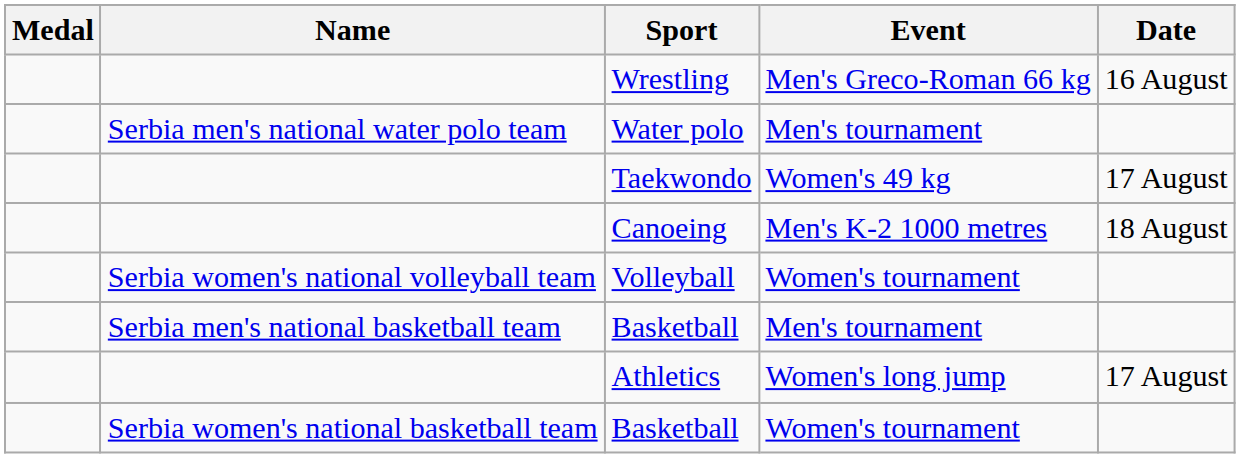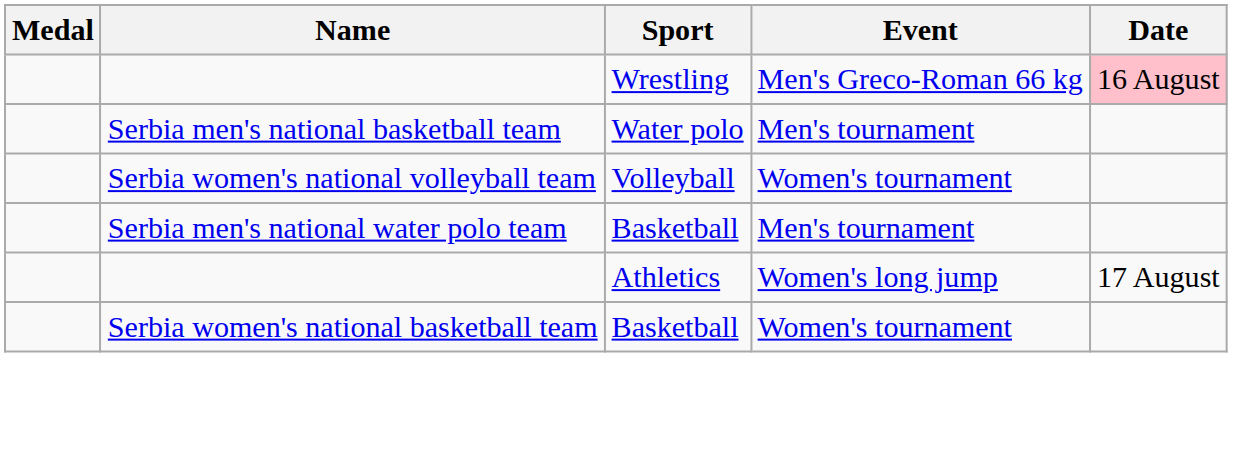Wrestling | Date: no background -> pink background
Water polo | Name: Serbia men's national water polo team -> Serbia men's national basketball team
- row: Taekwondo | Women's 49 kg | 17 August
- row: Canoeing | Men's K-2 1000 metres | 18 August
Basketball / Men's tournament | Name: Serbia men's national basketball team -> Serbia men's national water polo team
